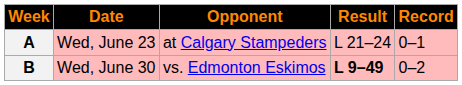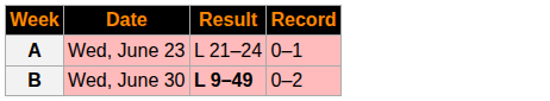- column: Opponent | at Calgary Stampeders | vs. Edmonton Eskimos
